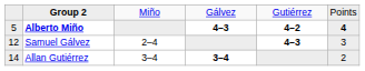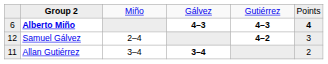Alberto Miño | column 1: 5 -> 6
Alberto Miño | column 5: 4–2 -> 4–3
Samuel Gálvez | column 5: 4–3 -> 4–2
Allan Gutiérrez | column 1: 14 -> 11
